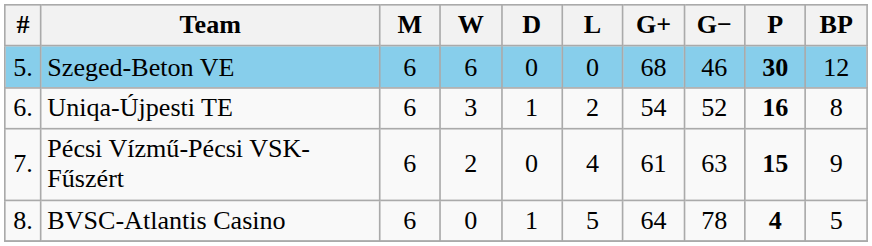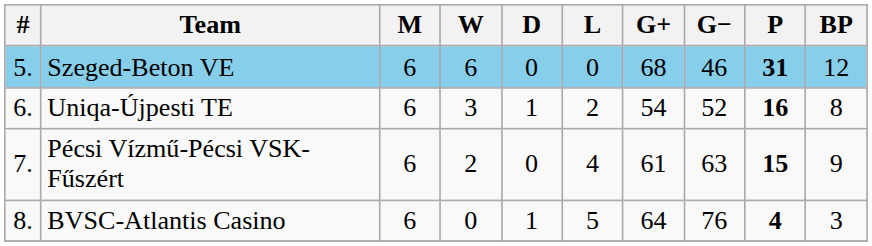Szeged-Beton VE | P: 30 -> 31
BVSC-Atlantis Casino | G−: 78 -> 76
BVSC-Atlantis Casino | BP: 5 -> 3
